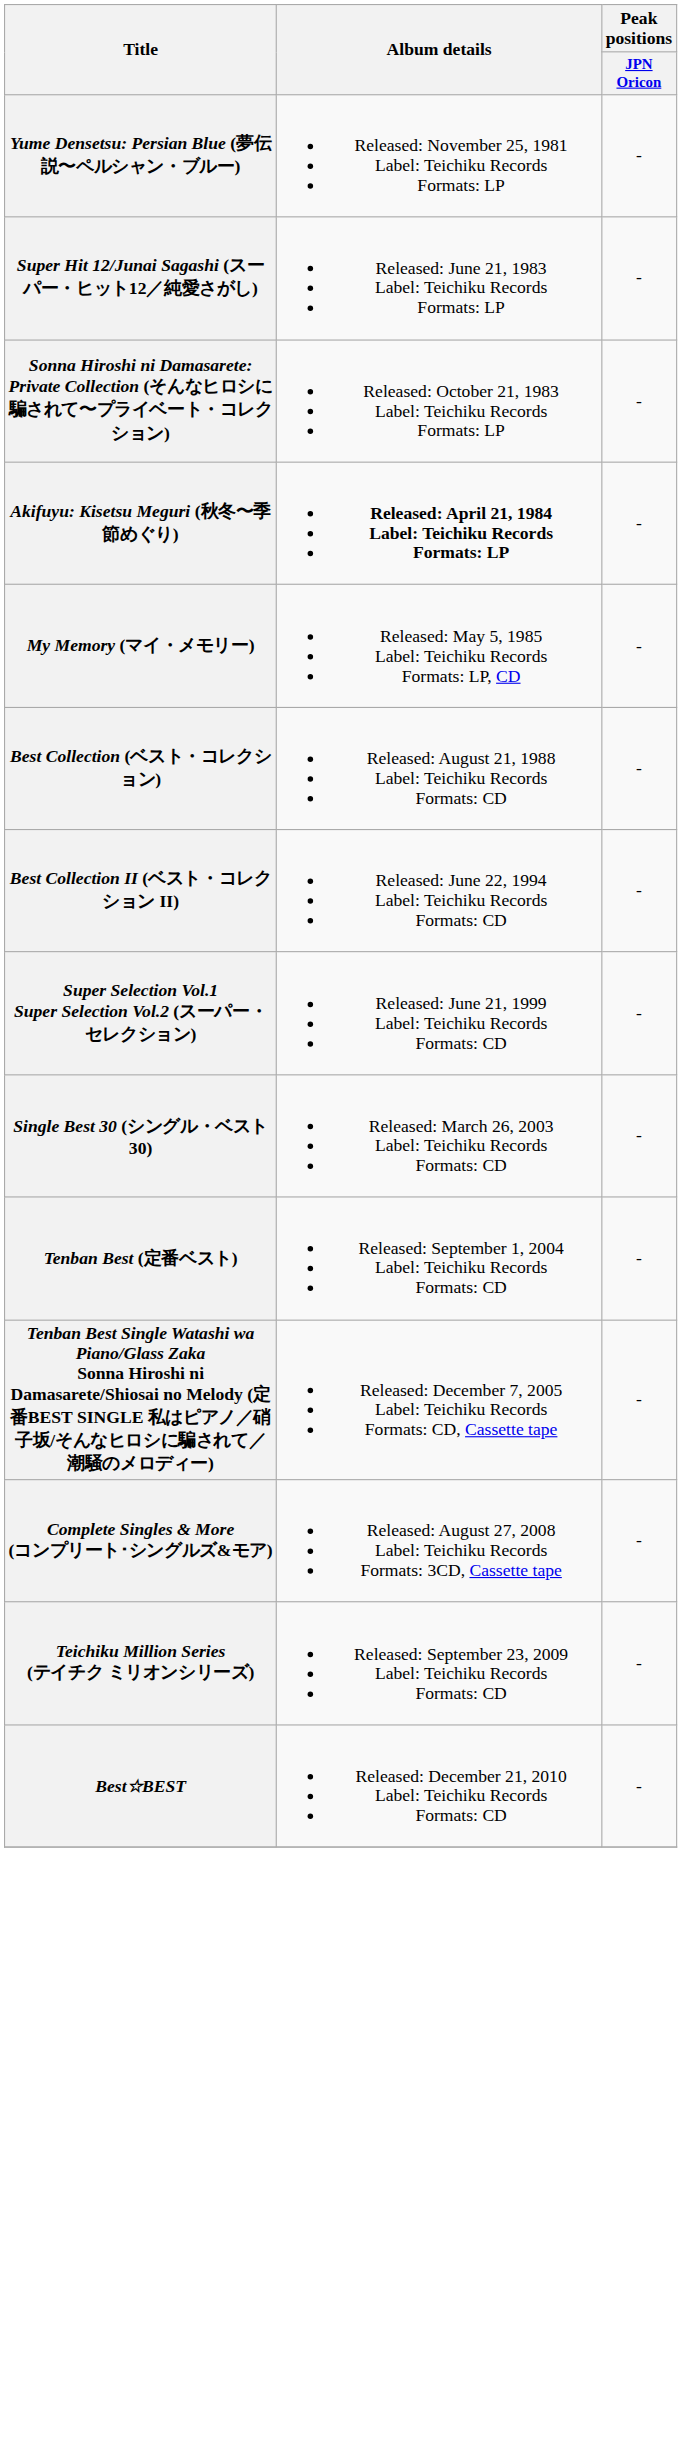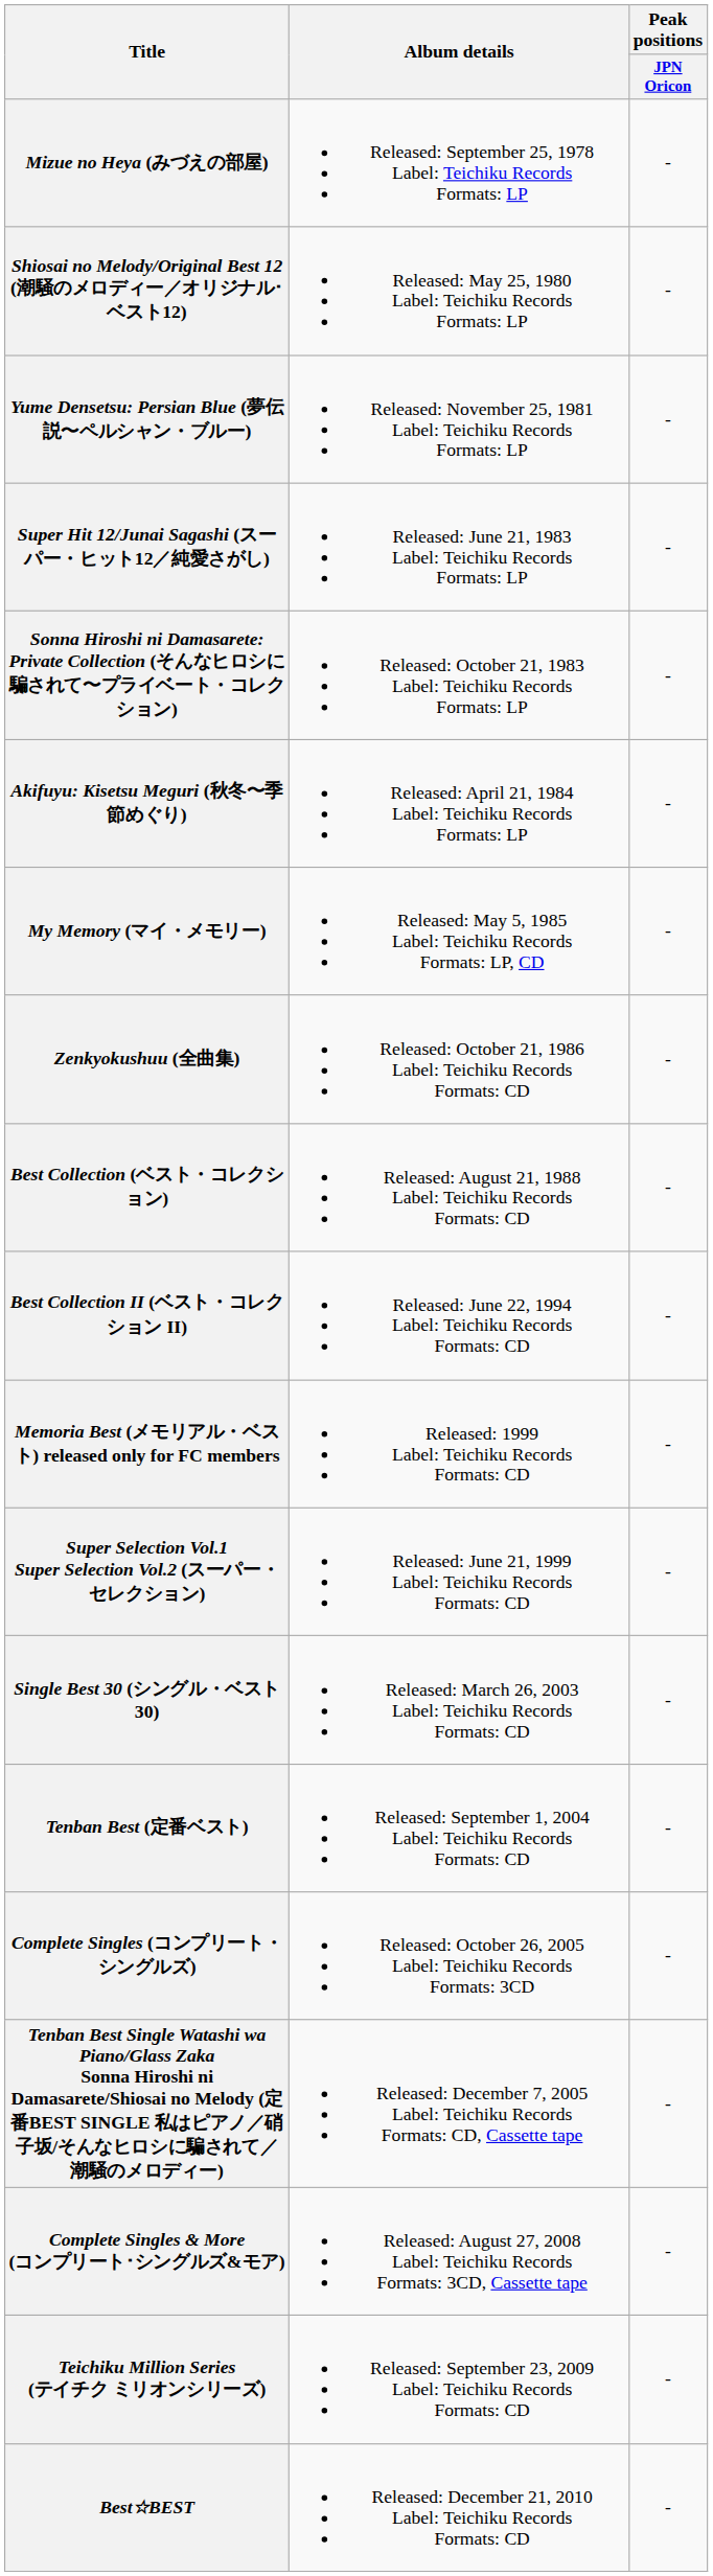+ row: Mizue no Heya (みづえの部屋) | Released: September 25, 1978 Label: Teichiku Records Formats: LP | -
+ row: Shiosai no Melody/Original Best 12 (潮騒のメロディー／オリジナル･ベスト12) | Released: May 25, 1980 Label: Teichiku Records Formats: LP | -
Akifuyu: Kisetsu Meguri (秋冬〜季節めぐり) | Album details: bold -> normal
+ row: Zenkyokushuu (全曲集) | Released: October 21, 1986 Label: Teichiku Records Formats: CD | -
+ row: Memoria Best (メモリアル・ベスト) released only for FC members | Released: 1999 Label: Teichiku Records Formats: CD | -
+ row: Complete Singles (コンプリート・シングルズ) | Released: October 26, 2005 Label: Teichiku Records Formats: 3CD | -
